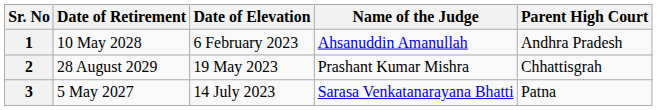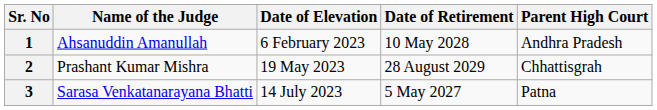columns swapped: Name of the Judge <-> Date of Retirement
